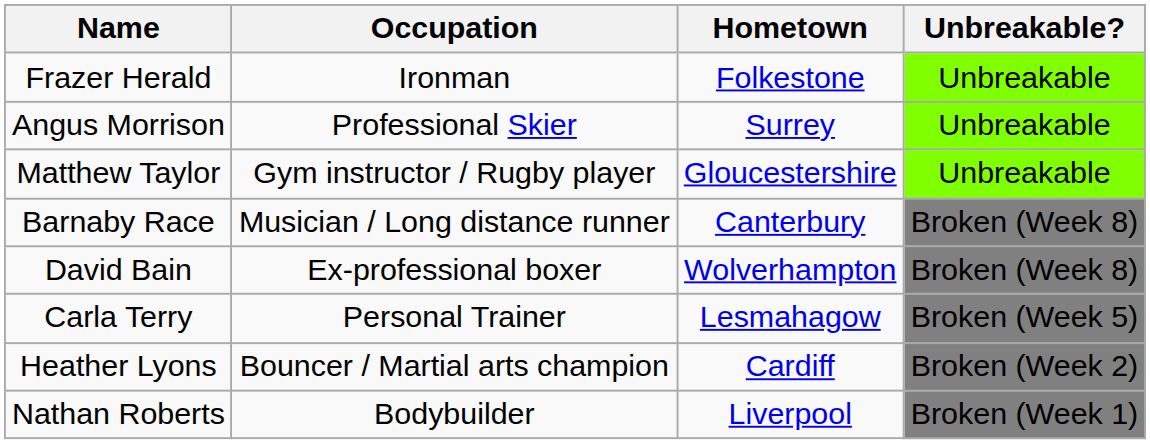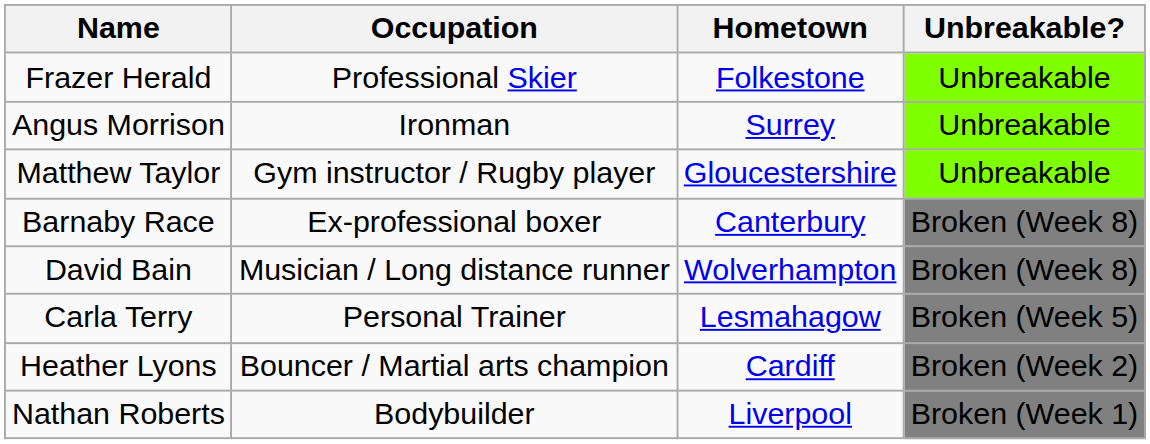Frazer Herald | Occupation: Ironman -> Professional Skier
Angus Morrison | Occupation: Professional Skier -> Ironman
Barnaby Race | Occupation: Musician / Long distance runner -> Ex-professional boxer
David Bain | Occupation: Ex-professional boxer -> Musician / Long distance runner
